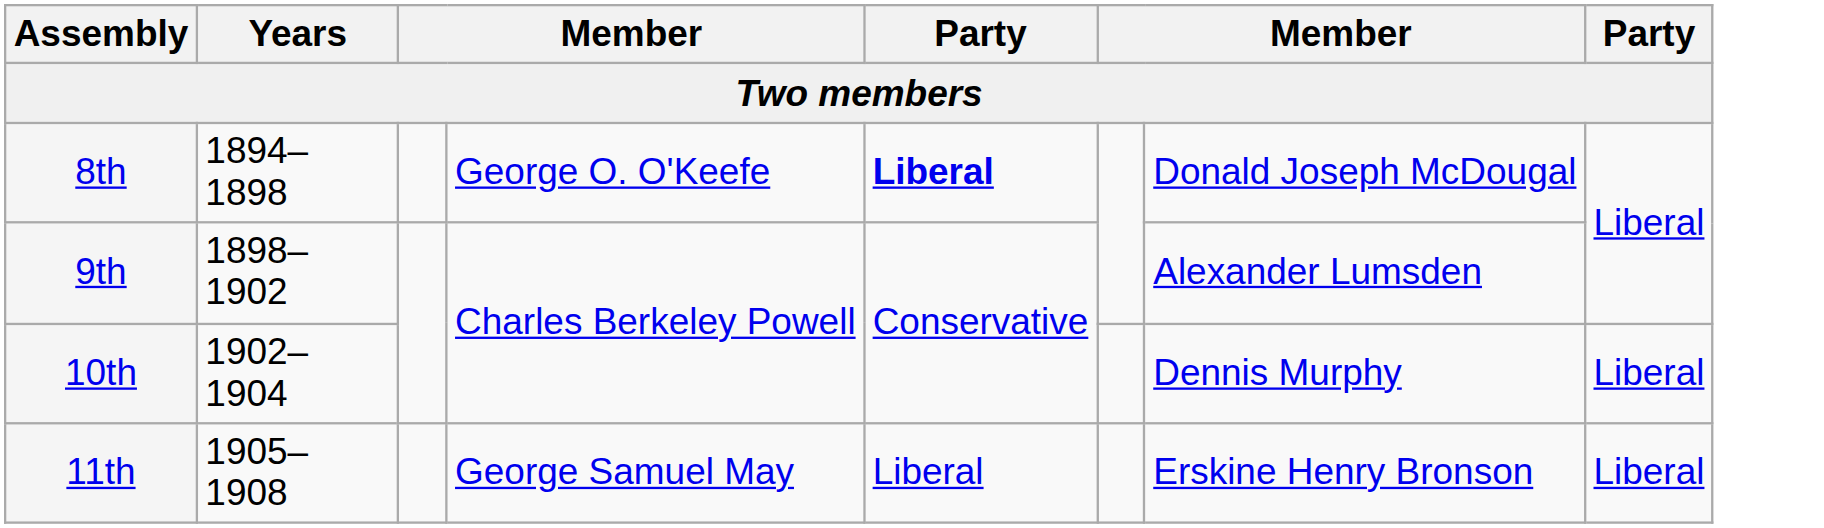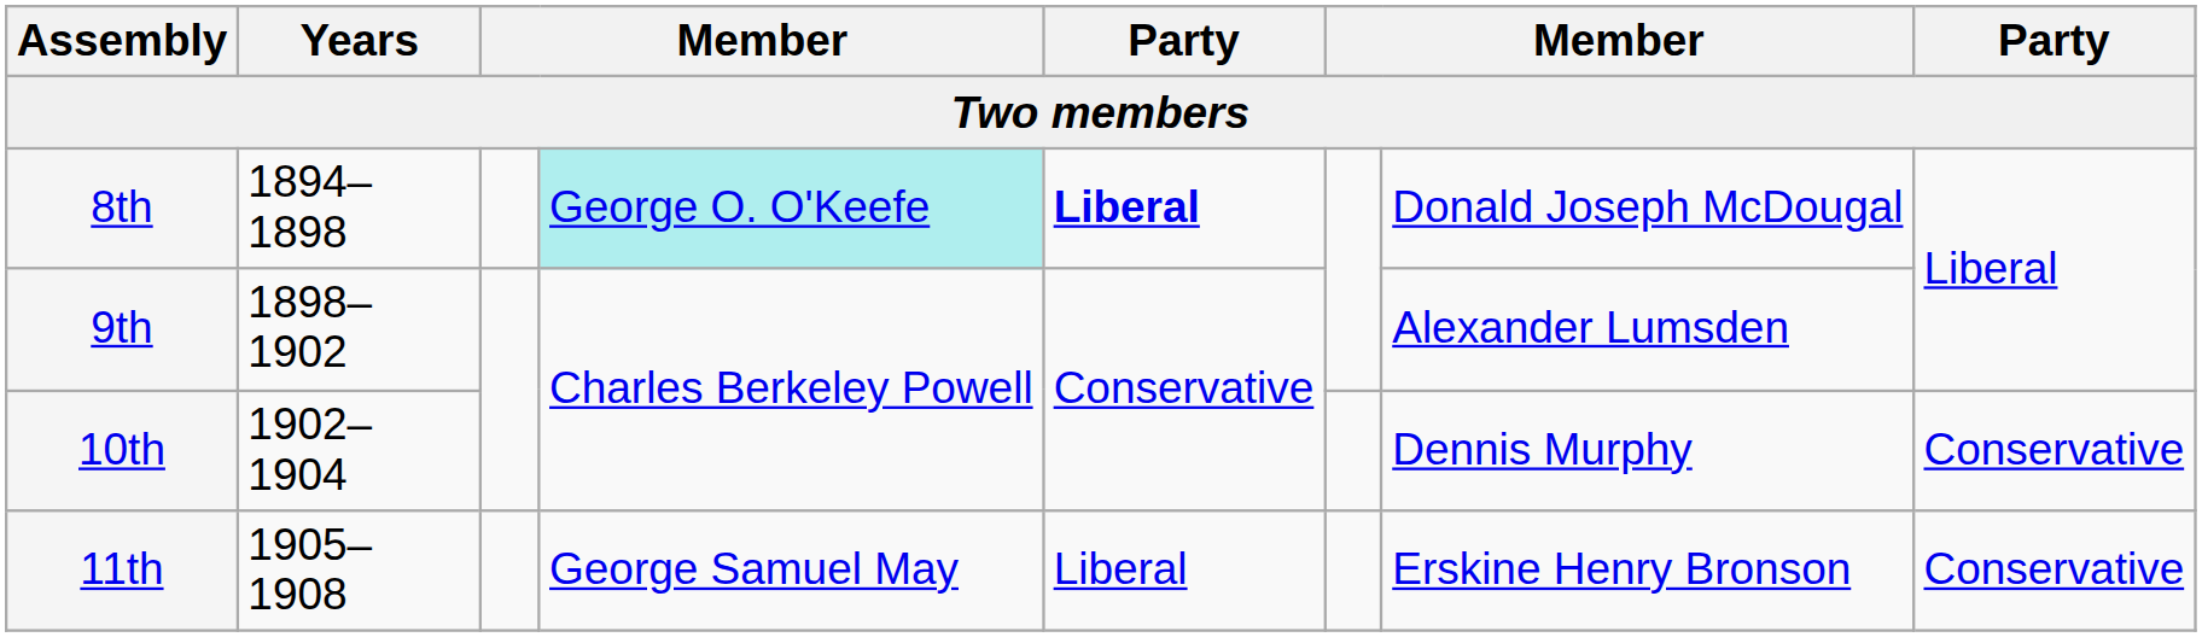8th | column 4: no background -> paleturquoise background
10th | column 8: Liberal -> Conservative
11th | column 8: Liberal -> Conservative
